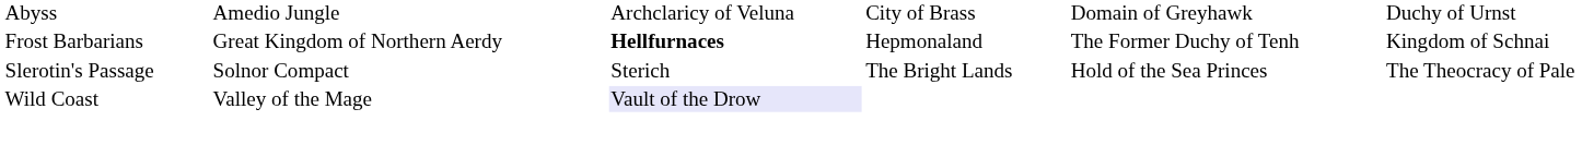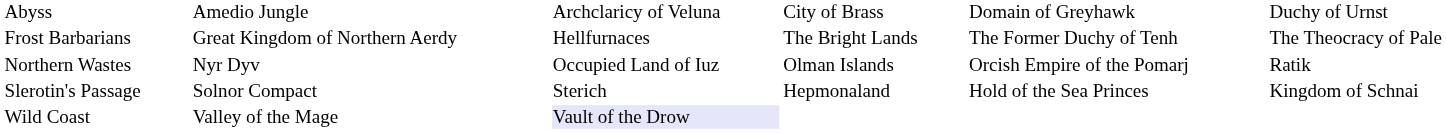Frost Barbarians | column 3: bold -> normal
Frost Barbarians | column 4: Hepmonaland -> The Bright Lands
Frost Barbarians | column 6: Kingdom of Schnai -> The Theocracy of Pale
+ row: Northern Wastes | Nyr Dyv | Occupied Land of Iuz | Olman Islands | Orcish Empire of the Pomarj | Ratik
Slerotin's Passage | column 4: The Bright Lands -> Hepmonaland
Slerotin's Passage | column 6: The Theocracy of Pale -> Kingdom of Schnai
